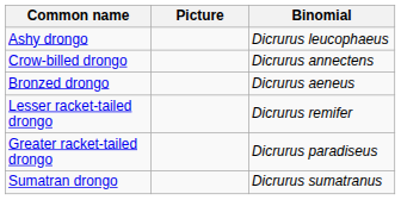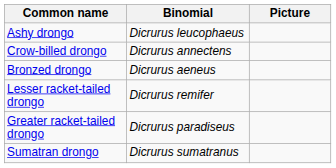columns swapped: Binomial <-> Picture
